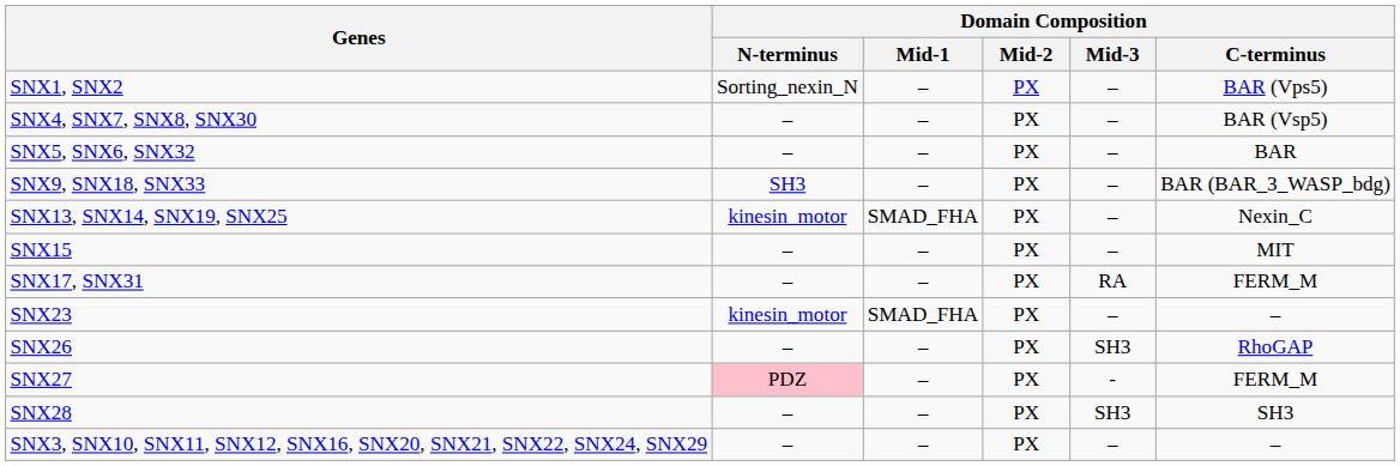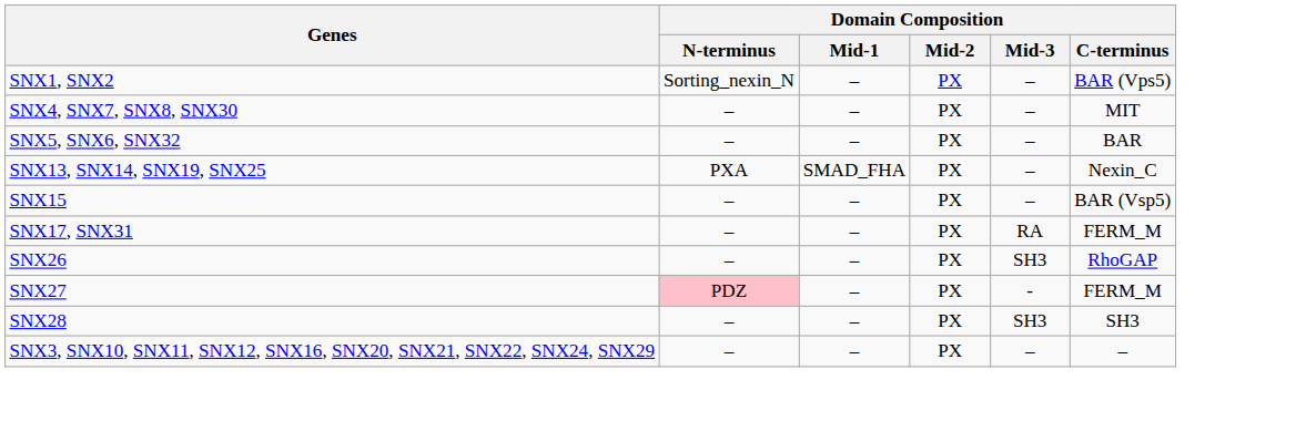SNX4, SNX7, SNX8, SNX30 | Domain Composition / C-terminus: BAR (Vsp5) -> MIT
- row: SNX9, SNX18, SNX33 | SH3 | – | PX | – | BAR (BAR_3_WASP_bdg)
SNX13, SNX14, SNX19, SNX25 | Domain Composition / N-terminus: kinesin_motor -> PXA
SNX15 | Domain Composition / C-terminus: MIT -> BAR (Vsp5)
- row: SNX23 | kinesin_motor | SMAD_FHA | PX | – | –
